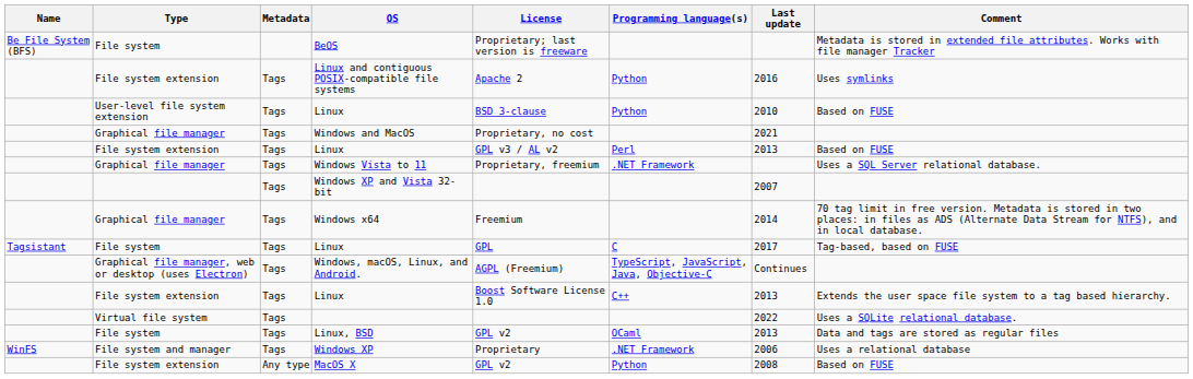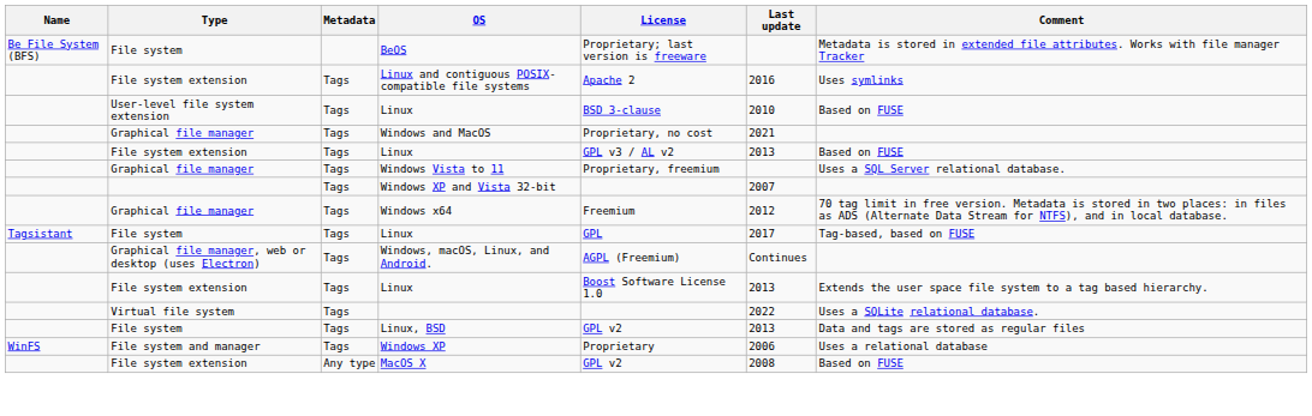- column: Programming language(s) | Python | Python | Perl | .NET Framework | C | TypeScript, JavaScript, Java, Objective-C | C++ | OCaml | .NET Framework | Python
Windows x64 | Last update: 2014 -> 2012
